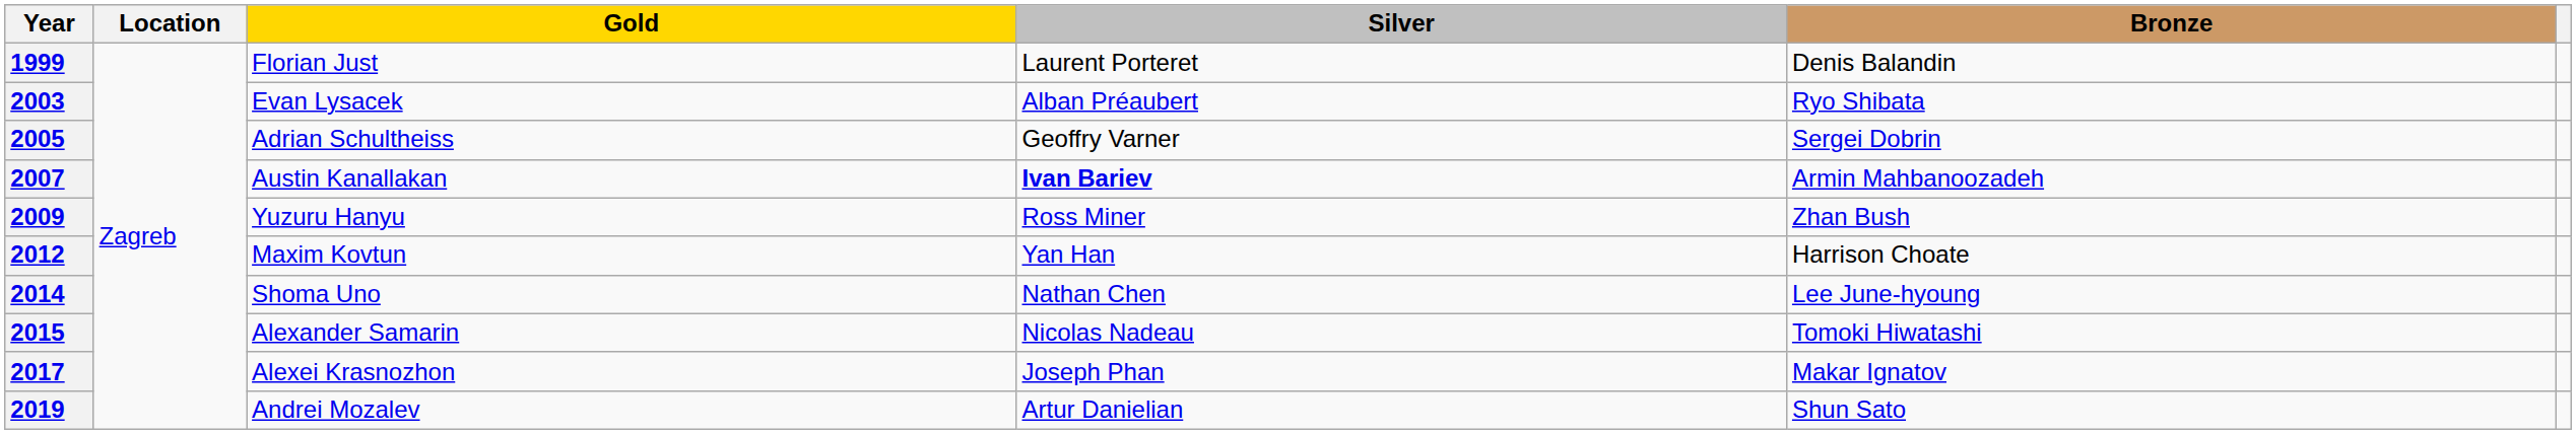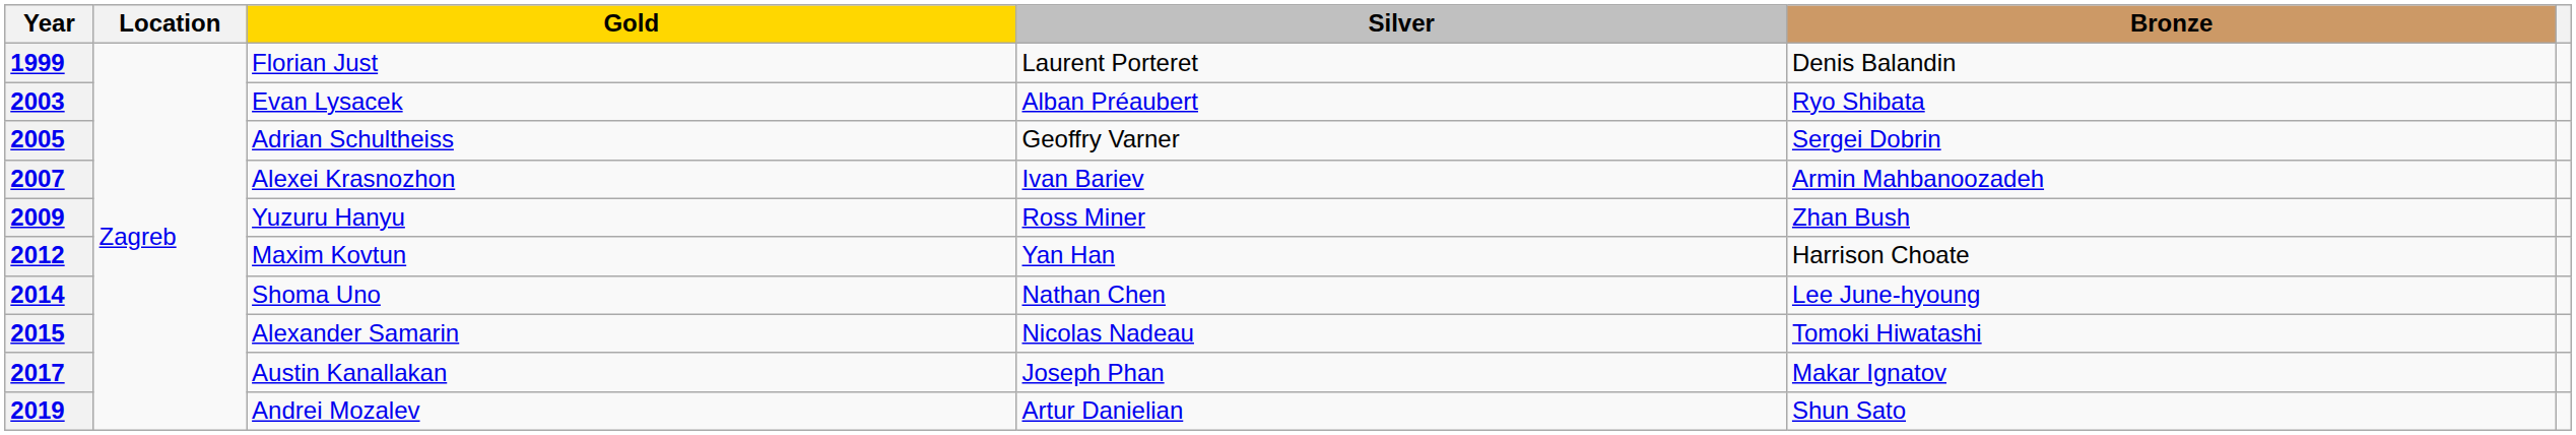2007 | Gold: Austin Kanallakan -> Alexei Krasnozhon
2007 | Silver: bold -> normal
2017 | Gold: Alexei Krasnozhon -> Austin Kanallakan
